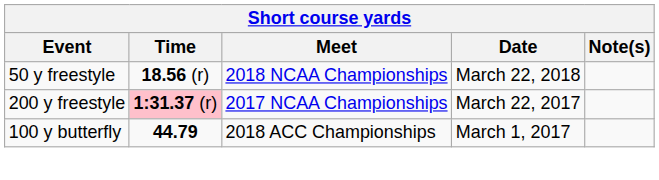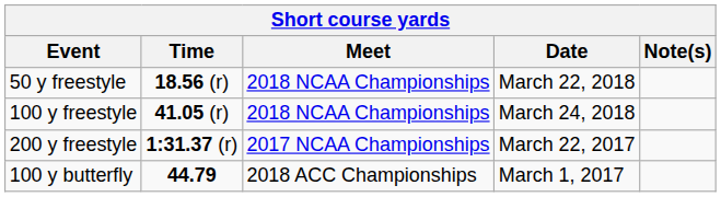+ row: 100 y freestyle | 41.05 (r) | 2018 NCAA Championships | March 24, 2018
200 y freestyle | Time: pink background -> no background
